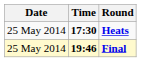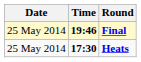rows swapped: Heats <-> Final
